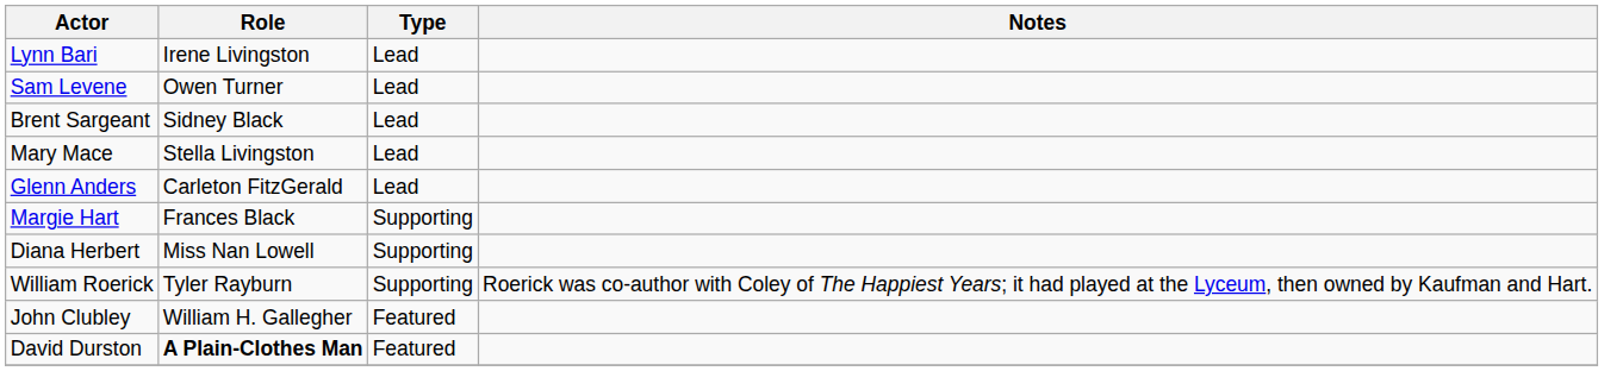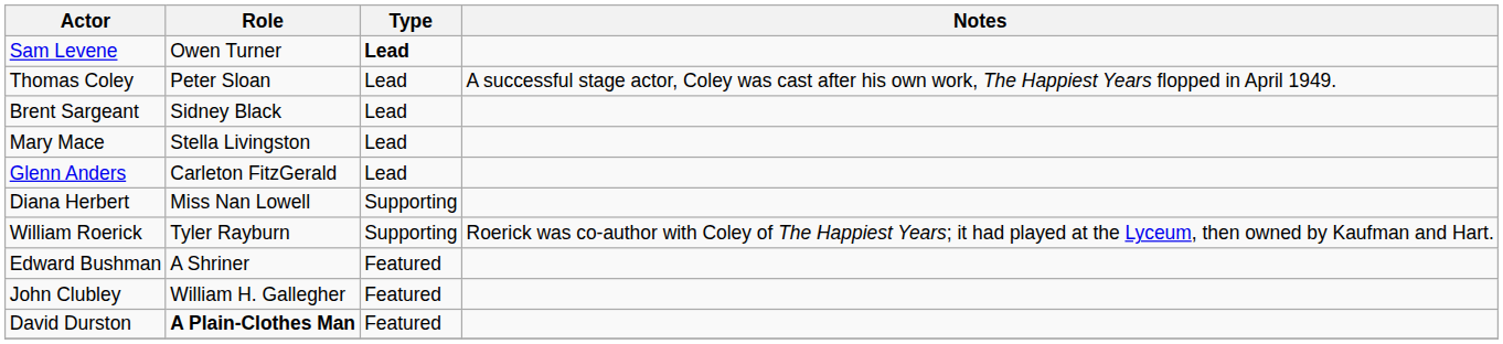- row: Lynn Bari | Irene Livingston | Lead
Sam Levene | Type: normal -> bold
+ row: Thomas Coley | Peter Sloan | Lead | A successful stage actor, Coley was cast after his own work, The Happiest Years flopped in April 1949.
- row: Margie Hart | Frances Black | Supporting
+ row: Edward Bushman | A Shriner | Featured
